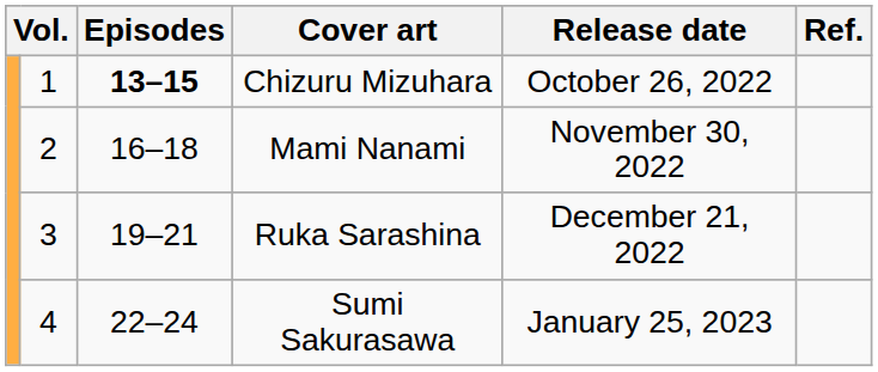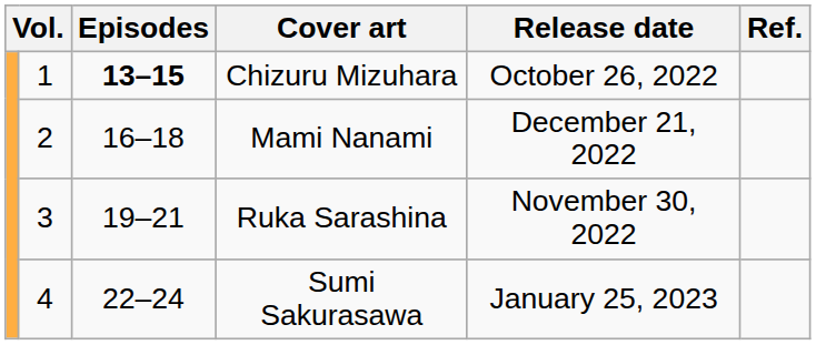Mami Nanami | Release date: November 30, 2022 -> December 21, 2022
Ruka Sarashina | Release date: December 21, 2022 -> November 30, 2022
